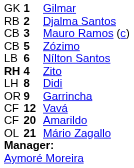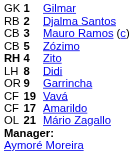- row: LB | 6 | Nílton Santos
Vavá | column 2: 12 -> 19
Amarildo | column 2: 20 -> 17
